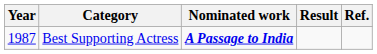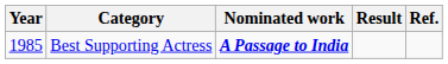Best Supporting Actress | Year: 1987 -> 1985
